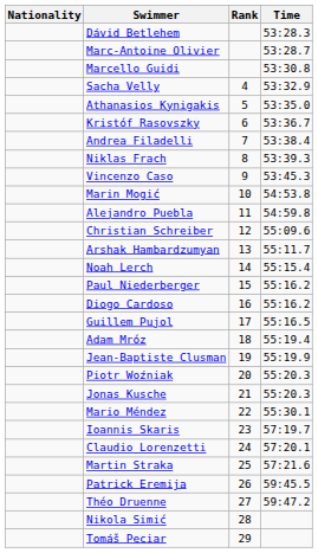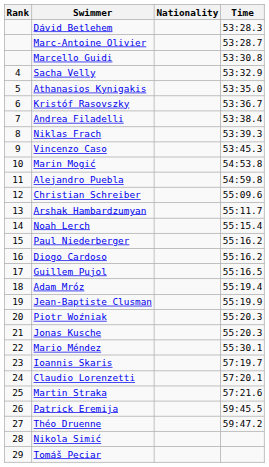columns swapped: Rank <-> Nationality
